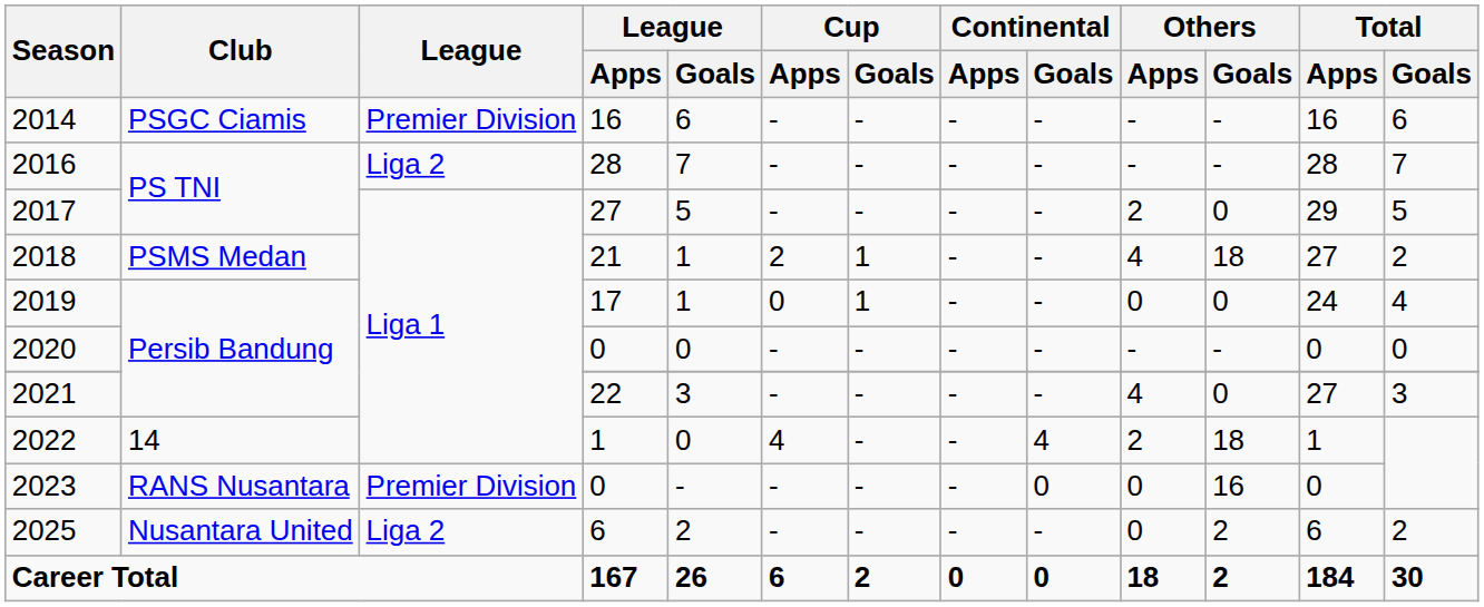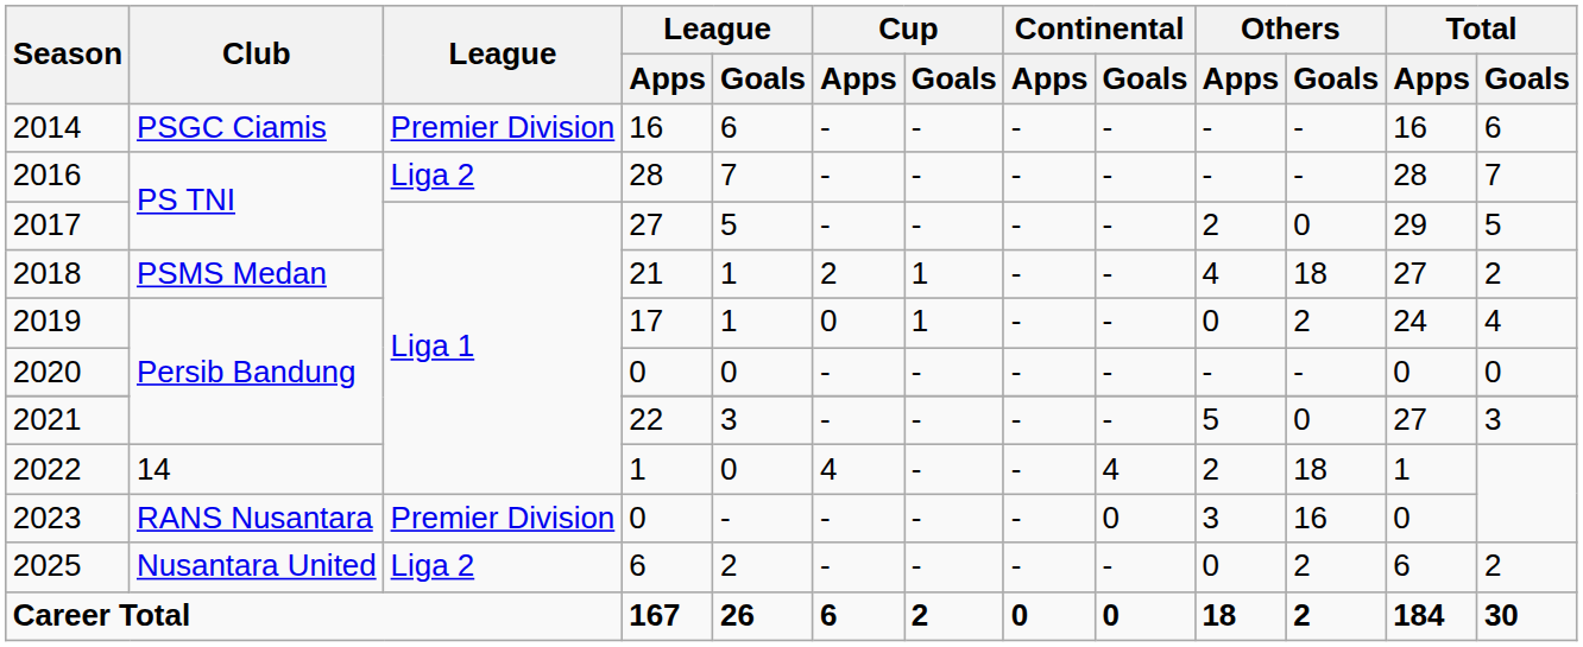2019 | Others / Goals: 0 -> 2
2021 | Others / Apps: 4 -> 5
2023 | Others / Apps: 0 -> 3
